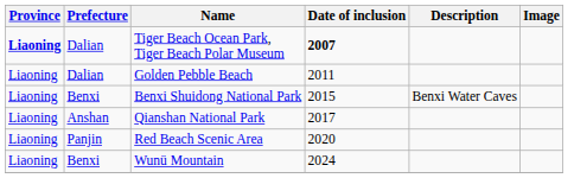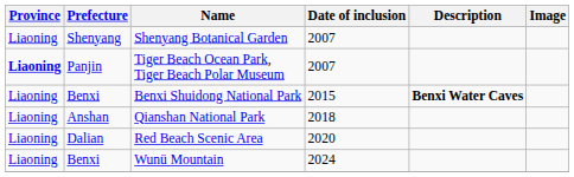+ row: Liaoning | Shenyang | Shenyang Botanical Garden | 2007
Tiger Beach Ocean Park, Tiger Beach Polar Museum | Prefecture: Dalian -> Panjin
Tiger Beach Ocean Park, Tiger Beach Polar Museum | Date of inclusion: bold -> normal
- row: Liaoning | Dalian | Golden Pebble Beach | 2011
Benxi Shuidong National Park | Description: normal -> bold
Qianshan National Park | Date of inclusion: 2017 -> 2018
Red Beach Scenic Area | Prefecture: Panjin -> Dalian
